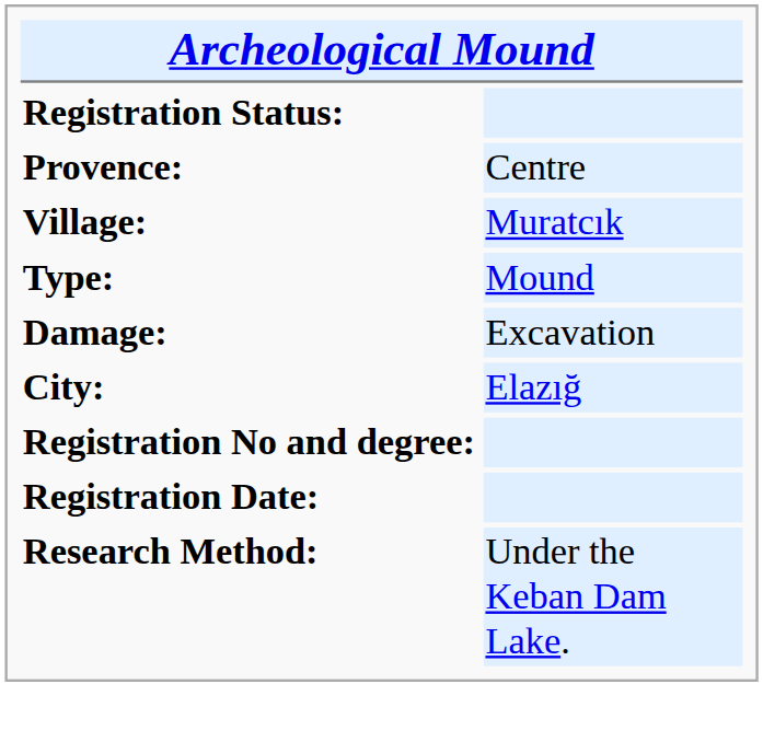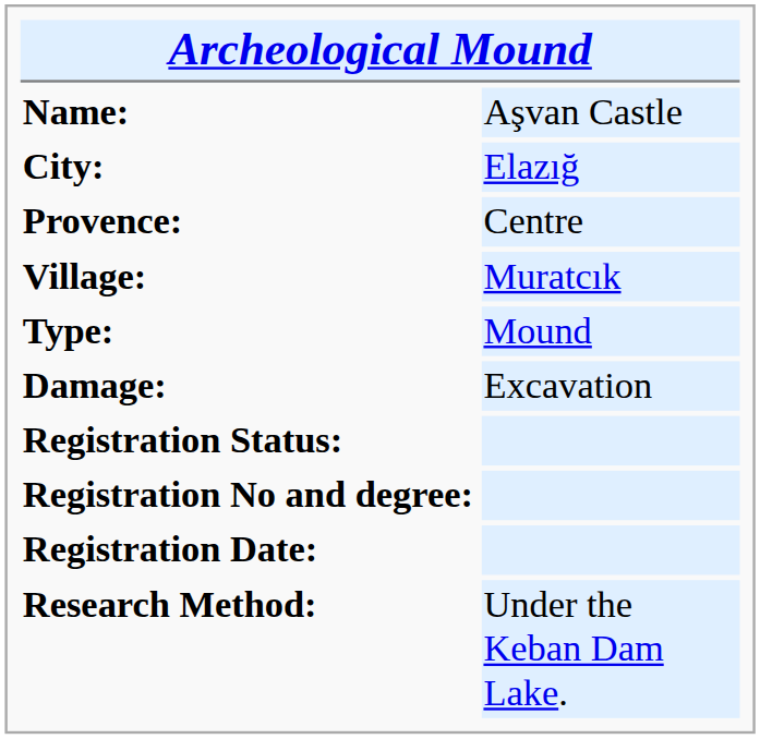+ row: Name: | Aşvan Castle
rows swapped: City: <-> Registration Status:
